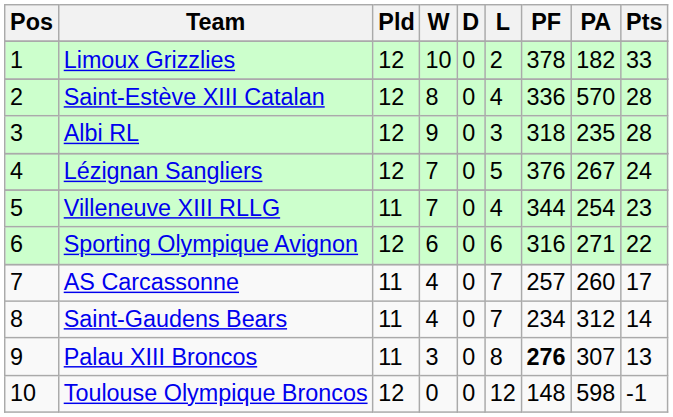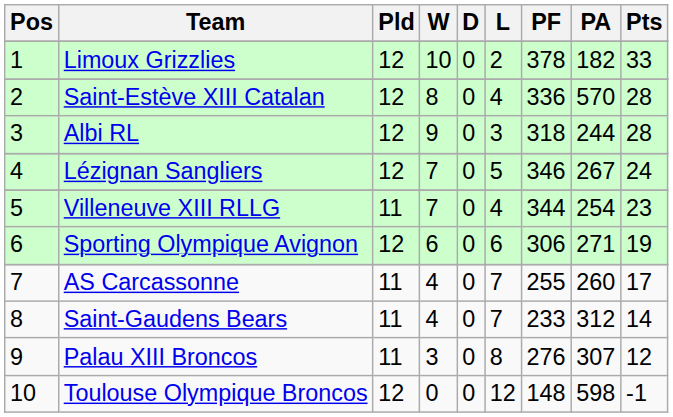Albi RL | PA: 235 -> 244
Lézignan Sangliers | PF: 376 -> 346
Sporting Olympique Avignon | PF: 316 -> 306
Sporting Olympique Avignon | Pts: 22 -> 19
AS Carcassonne | PF: 257 -> 255
Saint-Gaudens Bears | PF: 234 -> 233
Palau XIII Broncos | PF: bold -> normal
Palau XIII Broncos | Pts: 13 -> 12
